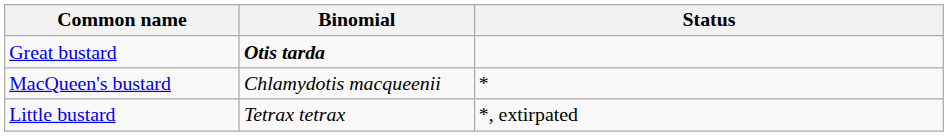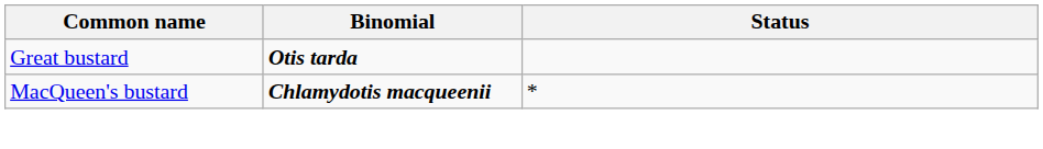MacQueen's bustard | Binomial: normal -> bold
- row: Little bustard | Tetrax tetrax | *, extirpated
